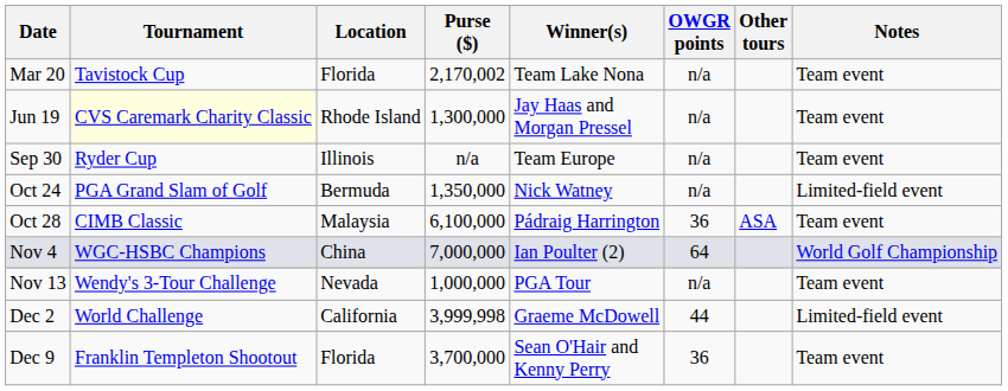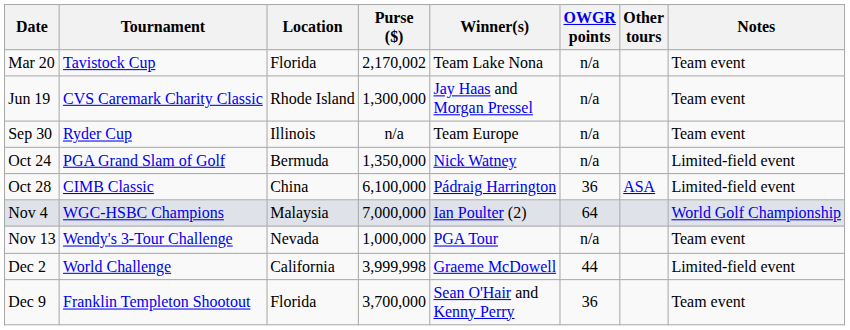Jun 19 | Tournament: lightyellow background -> no background
Oct 28 | Location: Malaysia -> China
Oct 28 | Notes: Team event -> Limited-field event
Nov 4 | Location: China -> Malaysia
